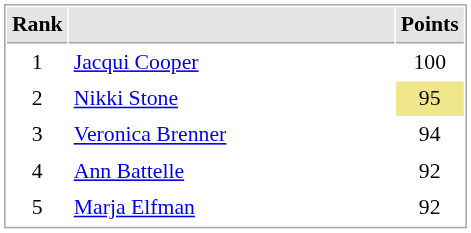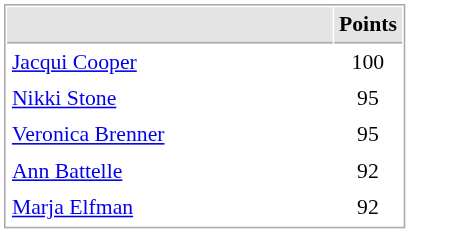- column: Rank | 1 | 2 | 3 | 4 | 5
Nikki Stone | Points: khaki background -> no background
Veronica Brenner | Points: 94 -> 95
